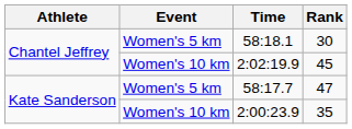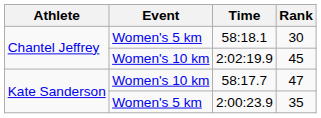58:17.7 | Event: Women's 5 km -> Women's 10 km
2:00:23.9 | Event: Women's 10 km -> Women's 5 km
